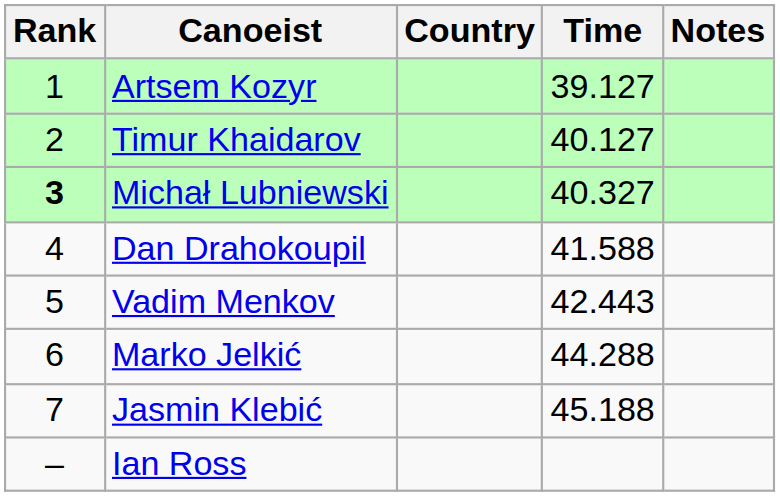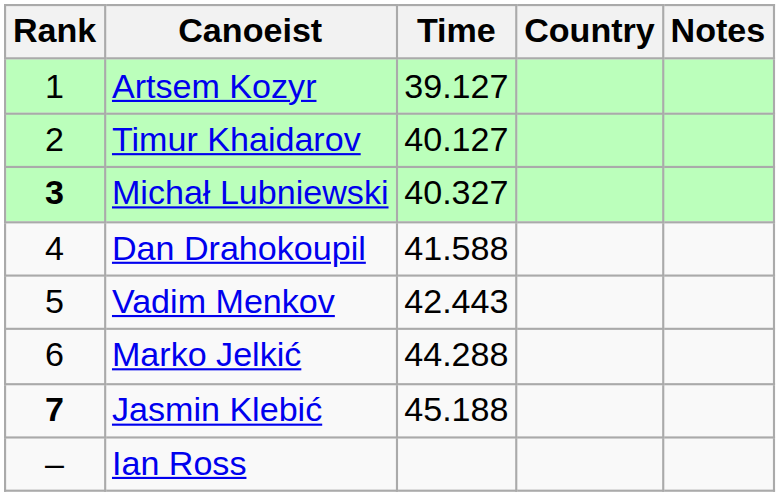columns swapped: Country <-> Time
Jasmin Klebić | Rank: normal -> bold
